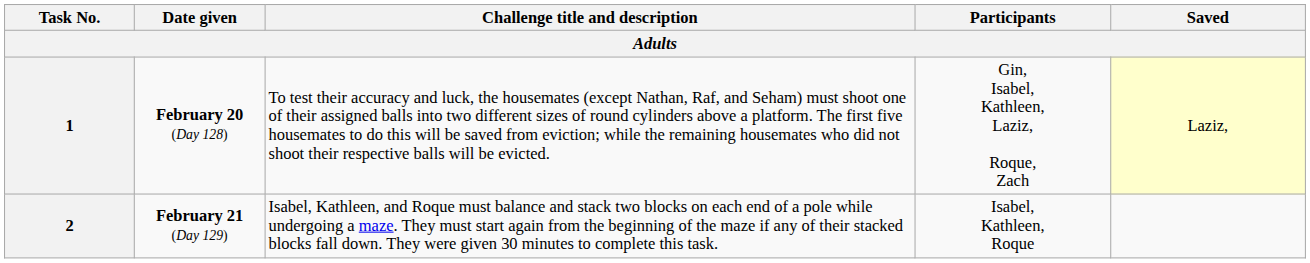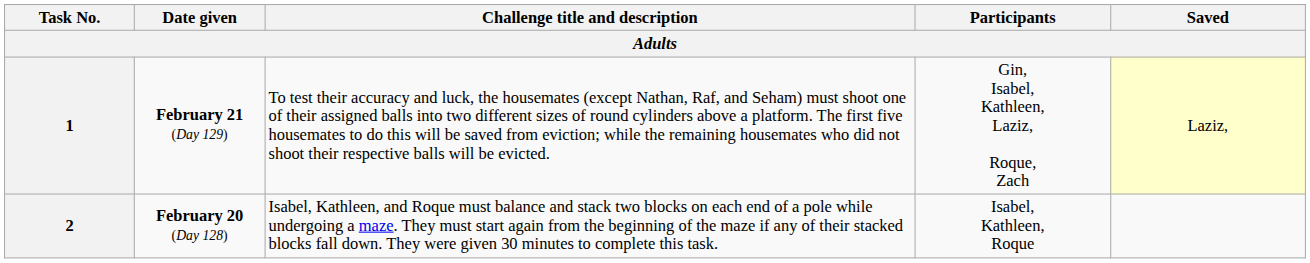1 | Date given: February 20 (Day 128) -> February 21 (Day 129)
2 | Date given: February 21 (Day 129) -> February 20 (Day 128)
